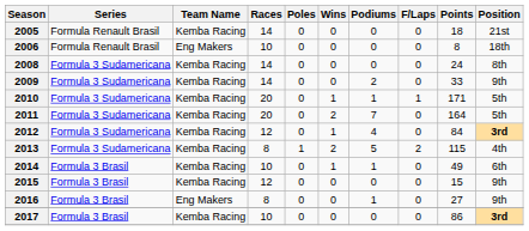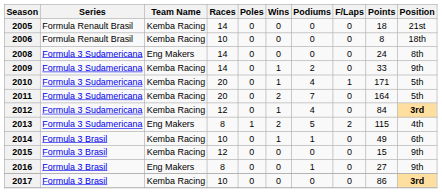2006 | Team Name: Eng Makers -> Kemba Racing
2008 | Team Name: Kemba Racing -> Eng Makers
2009 | Wins: 0 -> 1
2010 | Podiums: 1 -> 4
2013 | Team Name: Kemba Racing -> Eng Makers
